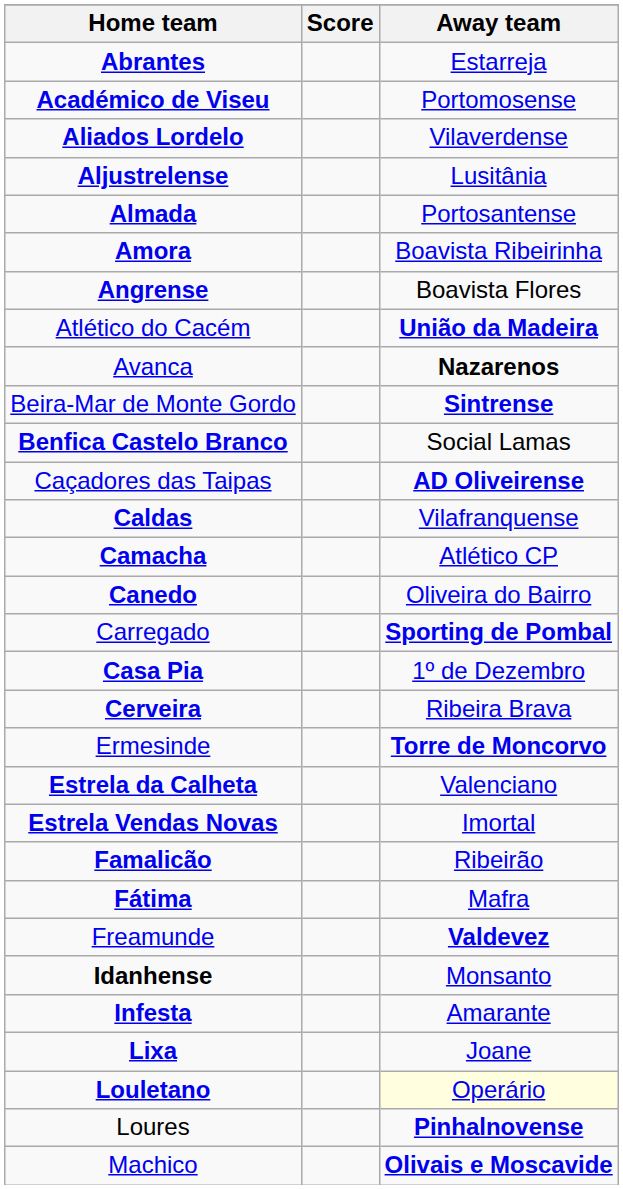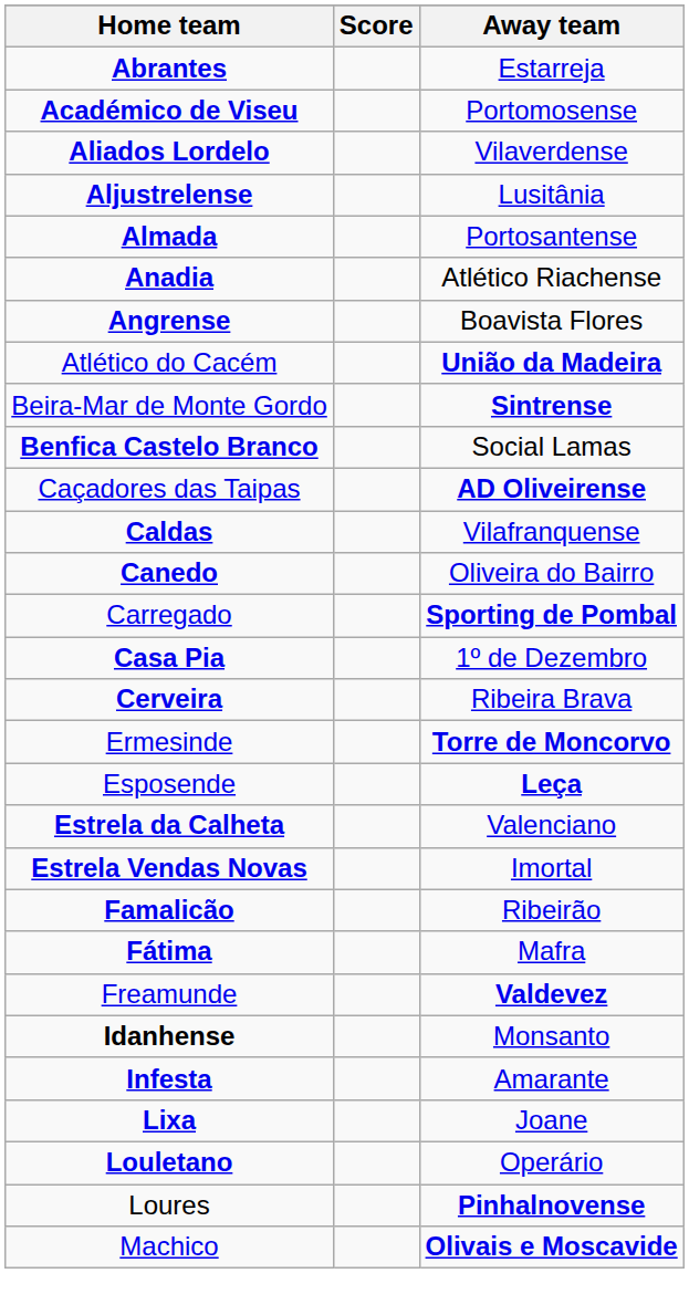- row: Amora | Boavista Ribeirinha
+ row: Anadia | Atlético Riachense
- row: Avanca | Nazarenos
- row: Camacha | Atlético CP
+ row: Esposende | Leça
Louletano | Away team: lightyellow background -> no background
